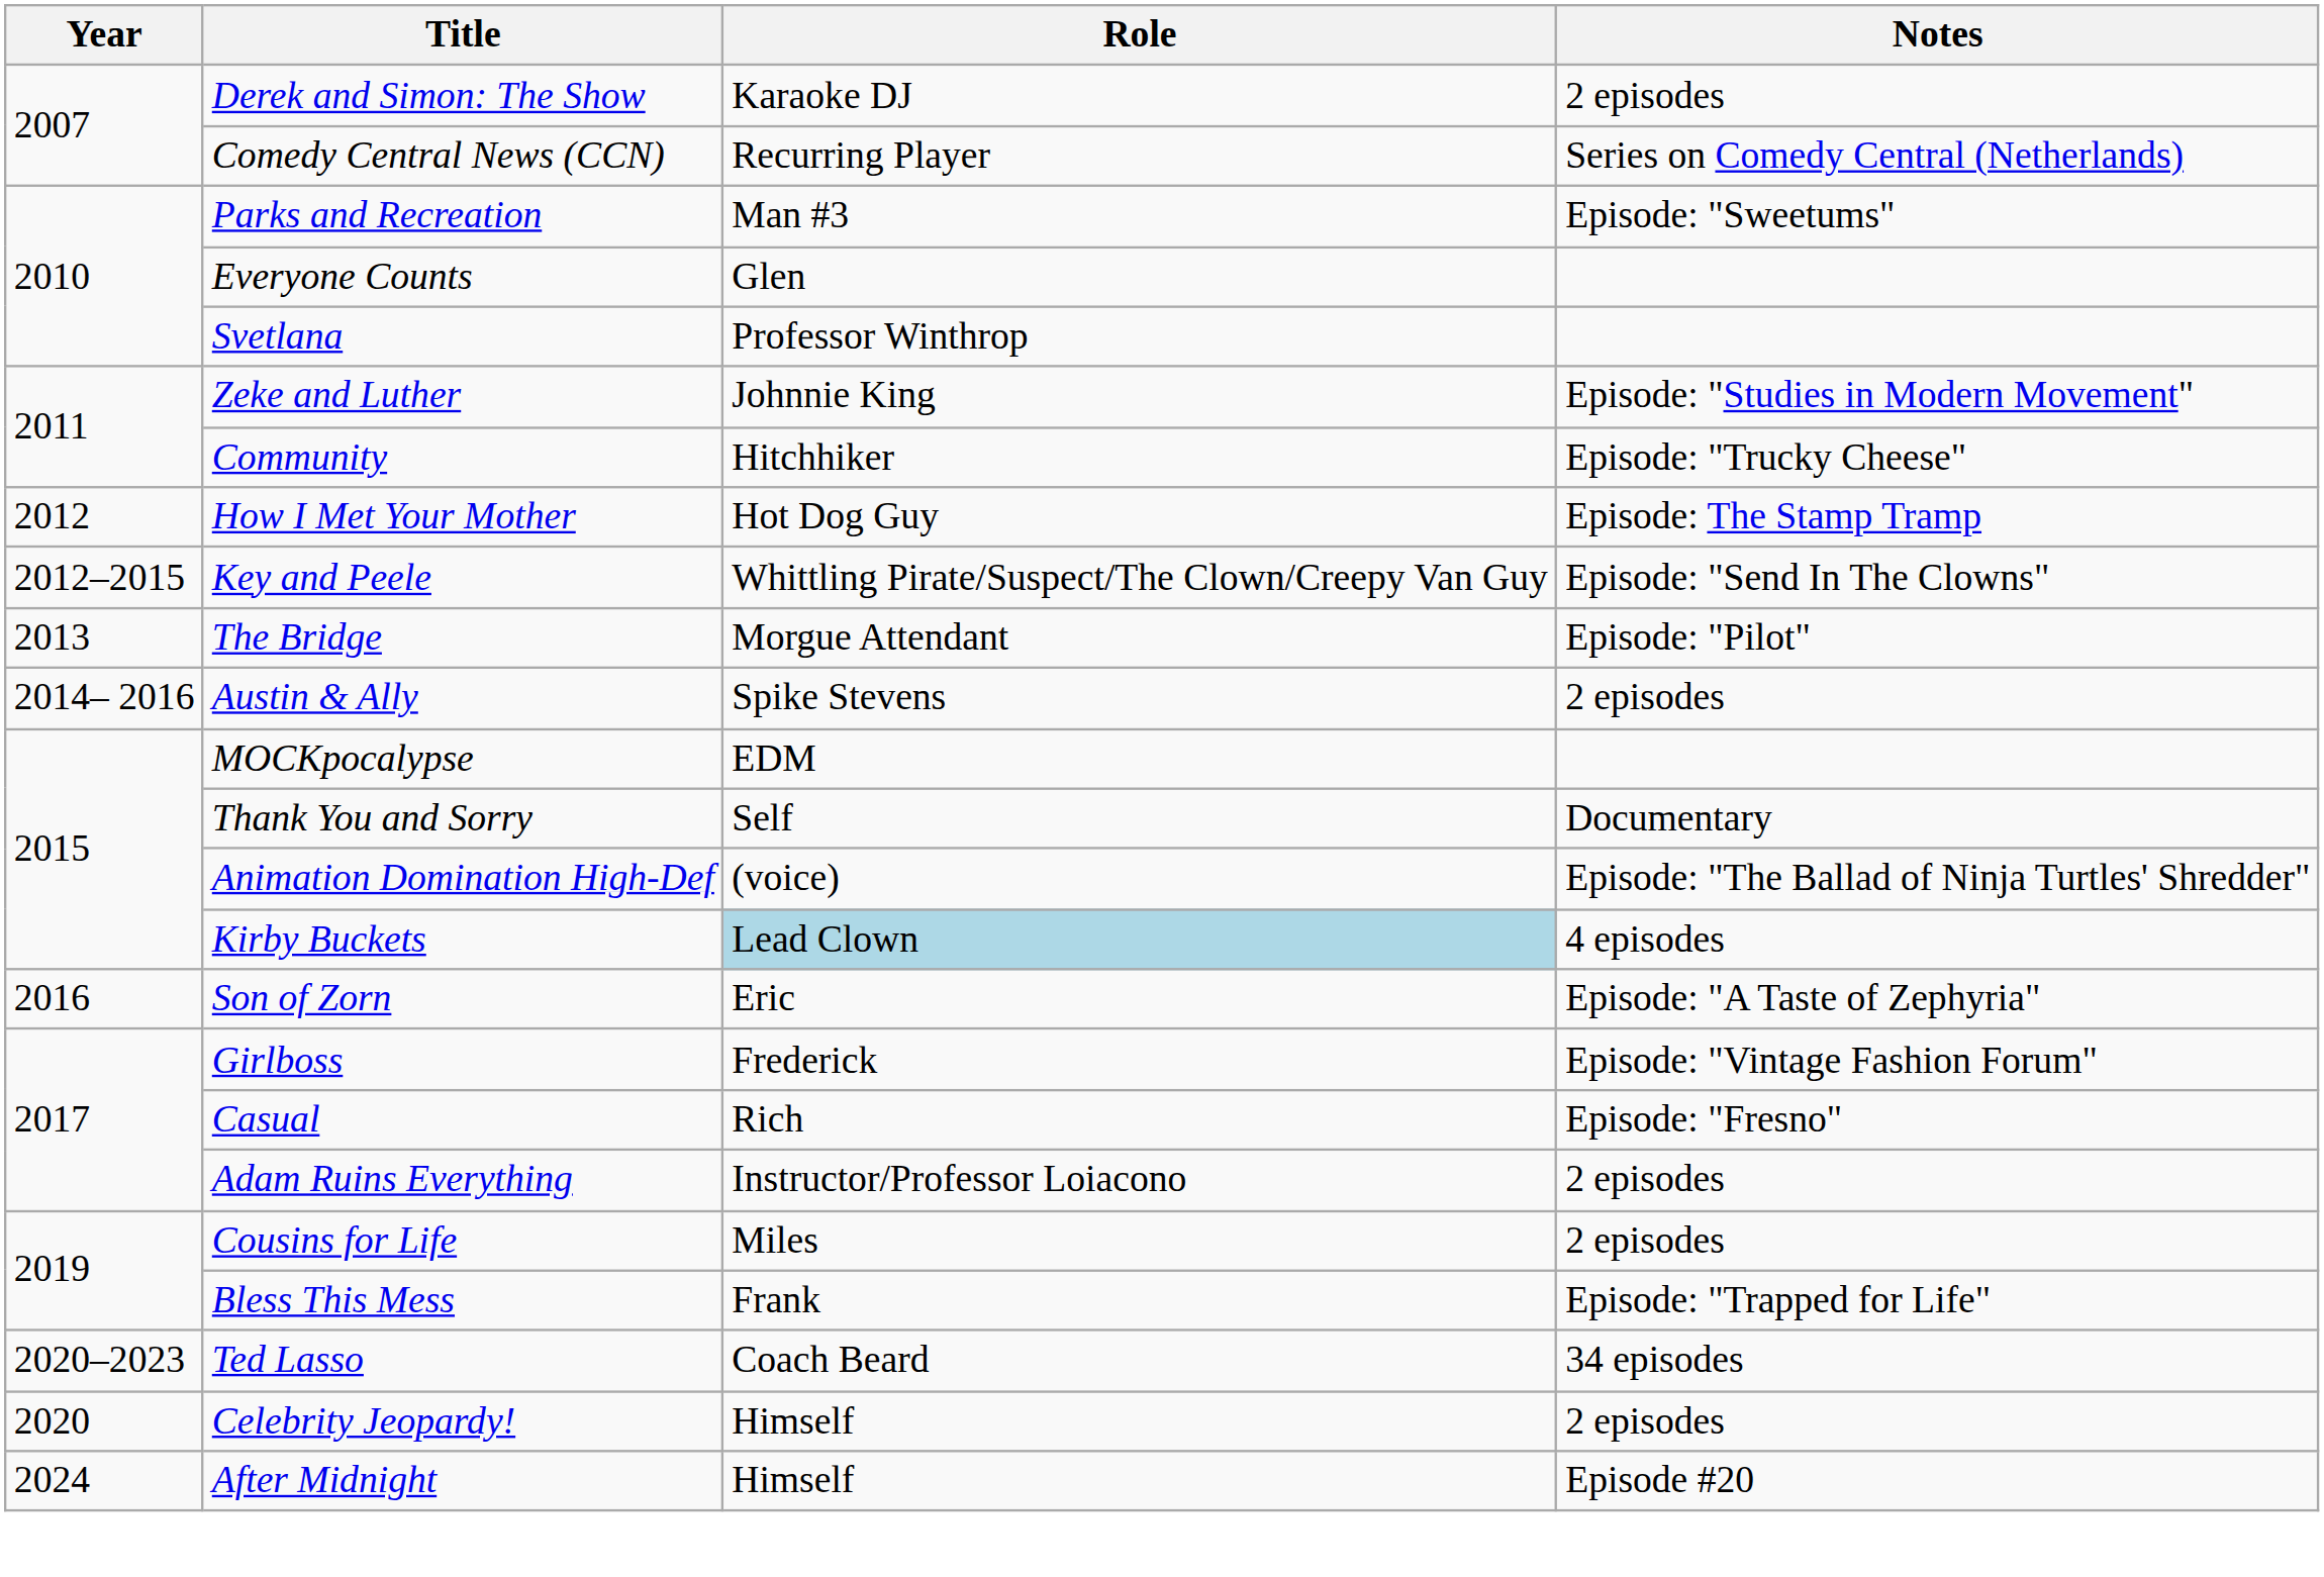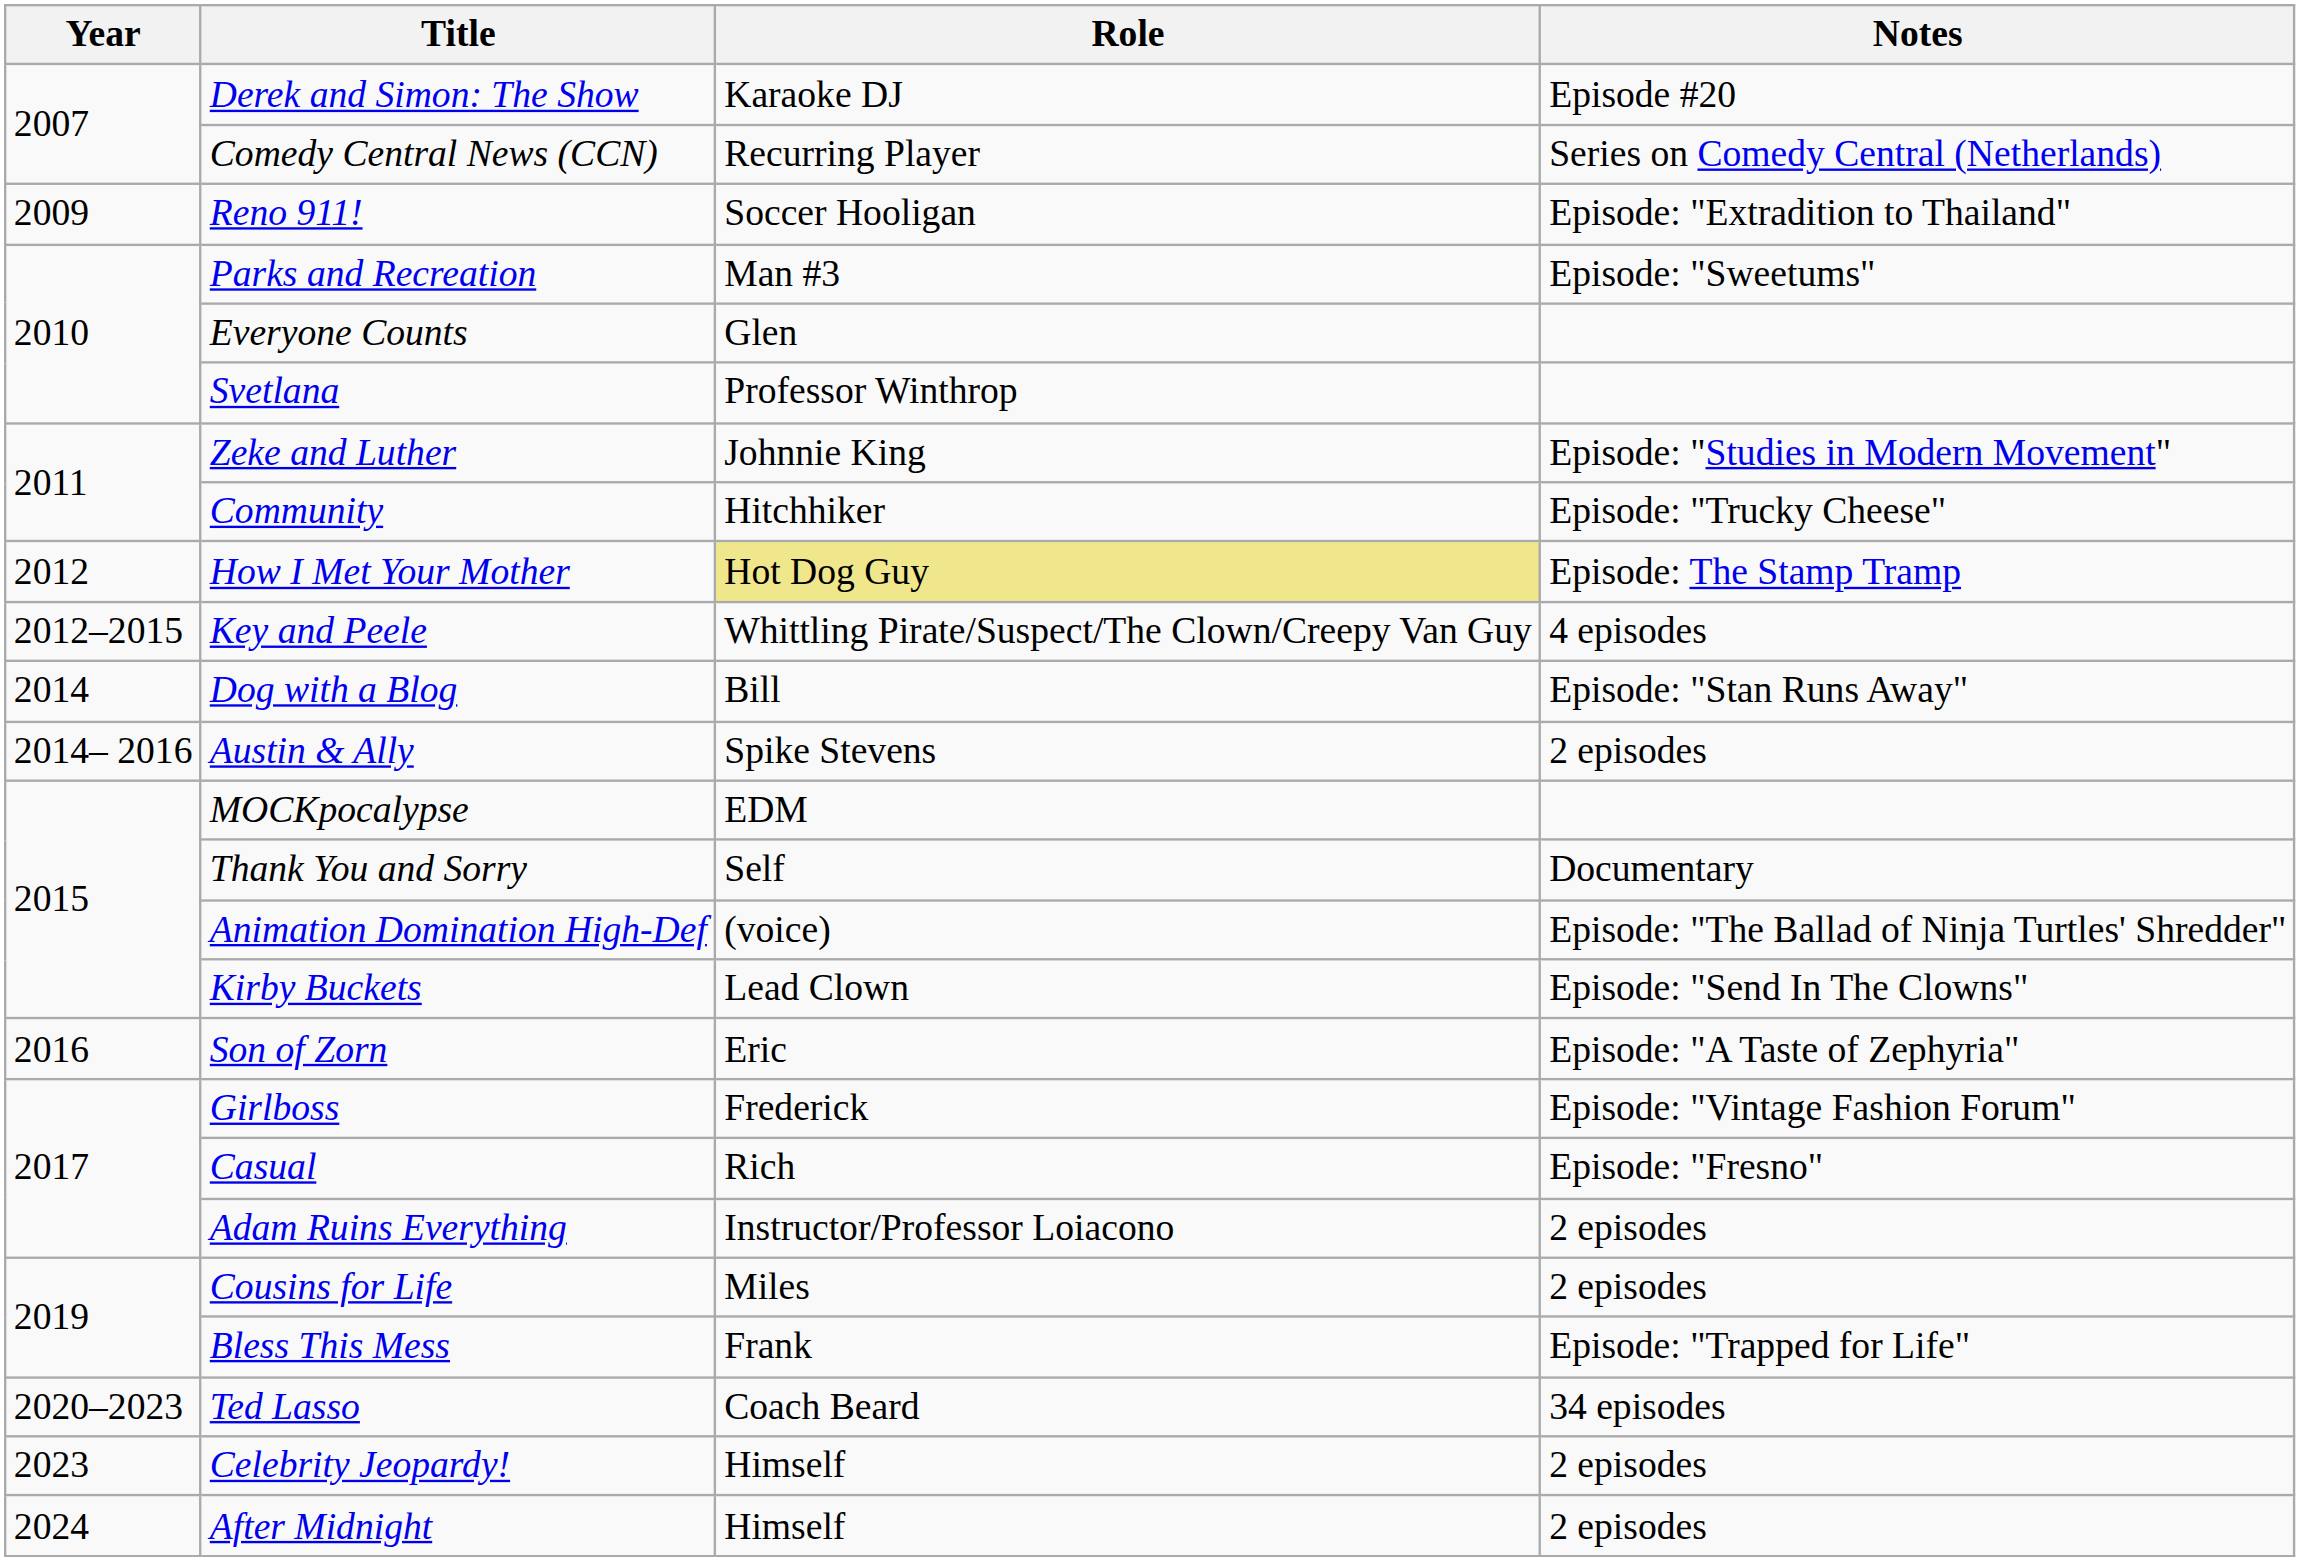Derek and Simon: The Show | Notes: 2 episodes -> Episode #20
+ row: 2009 | Reno 911! | Soccer Hooligan | Episode: "Extradition to Thailand"
How I Met Your Mother | Role: no background -> khaki background
Key and Peele | Notes: Episode: "Send In The Clowns" -> 4 episodes
- row: 2013 | The Bridge | Morgue Attendant | Episode: "Pilot"
+ row: 2014 | Dog with a Blog | Bill | Episode: "Stan Runs Away"
Kirby Buckets | Role: lightblue background -> no background
Kirby Buckets | Notes: 4 episodes -> Episode: "Send In The Clowns"
Celebrity Jeopardy! | Year: 2020 -> 2023
After Midnight | Notes: Episode #20 -> 2 episodes
